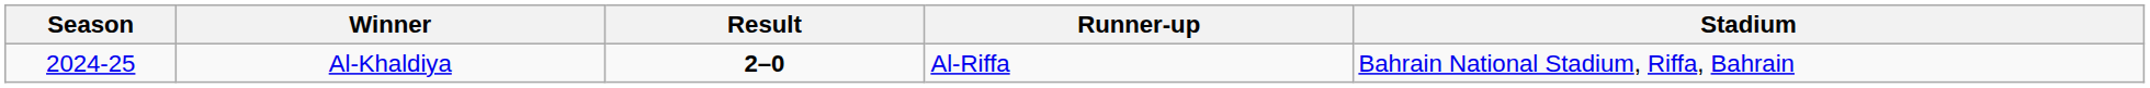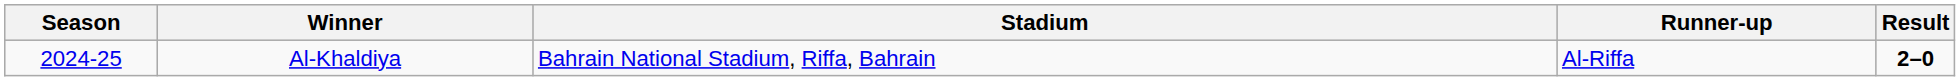columns swapped: Result <-> Stadium
